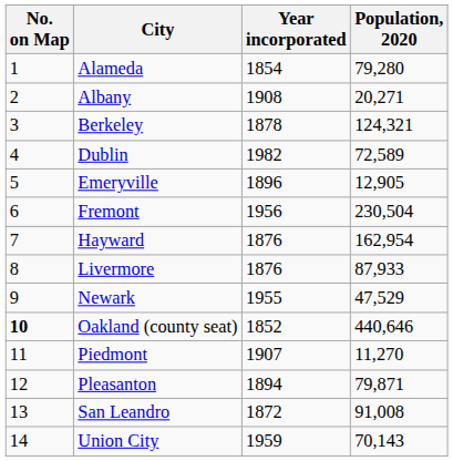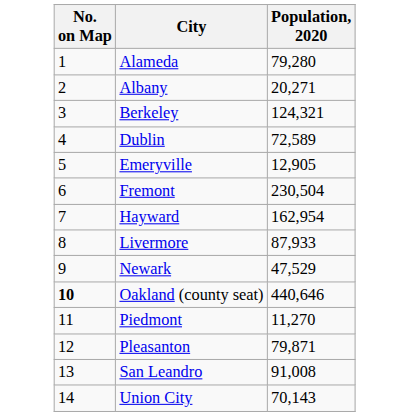- column: Year incorporated | 1854 | 1908 | 1878 | 1982 | 1896 | 1956 | 1876 | 1876 | 1955 | 1852 | 1907 | 1894 | 1872 | 1959
